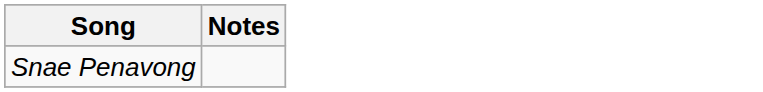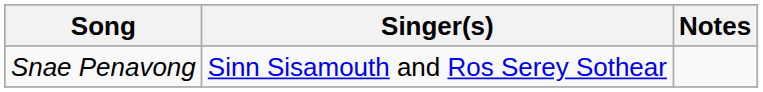+ column: Singer(s) | Sinn Sisamouth and Ros Serey Sothear
